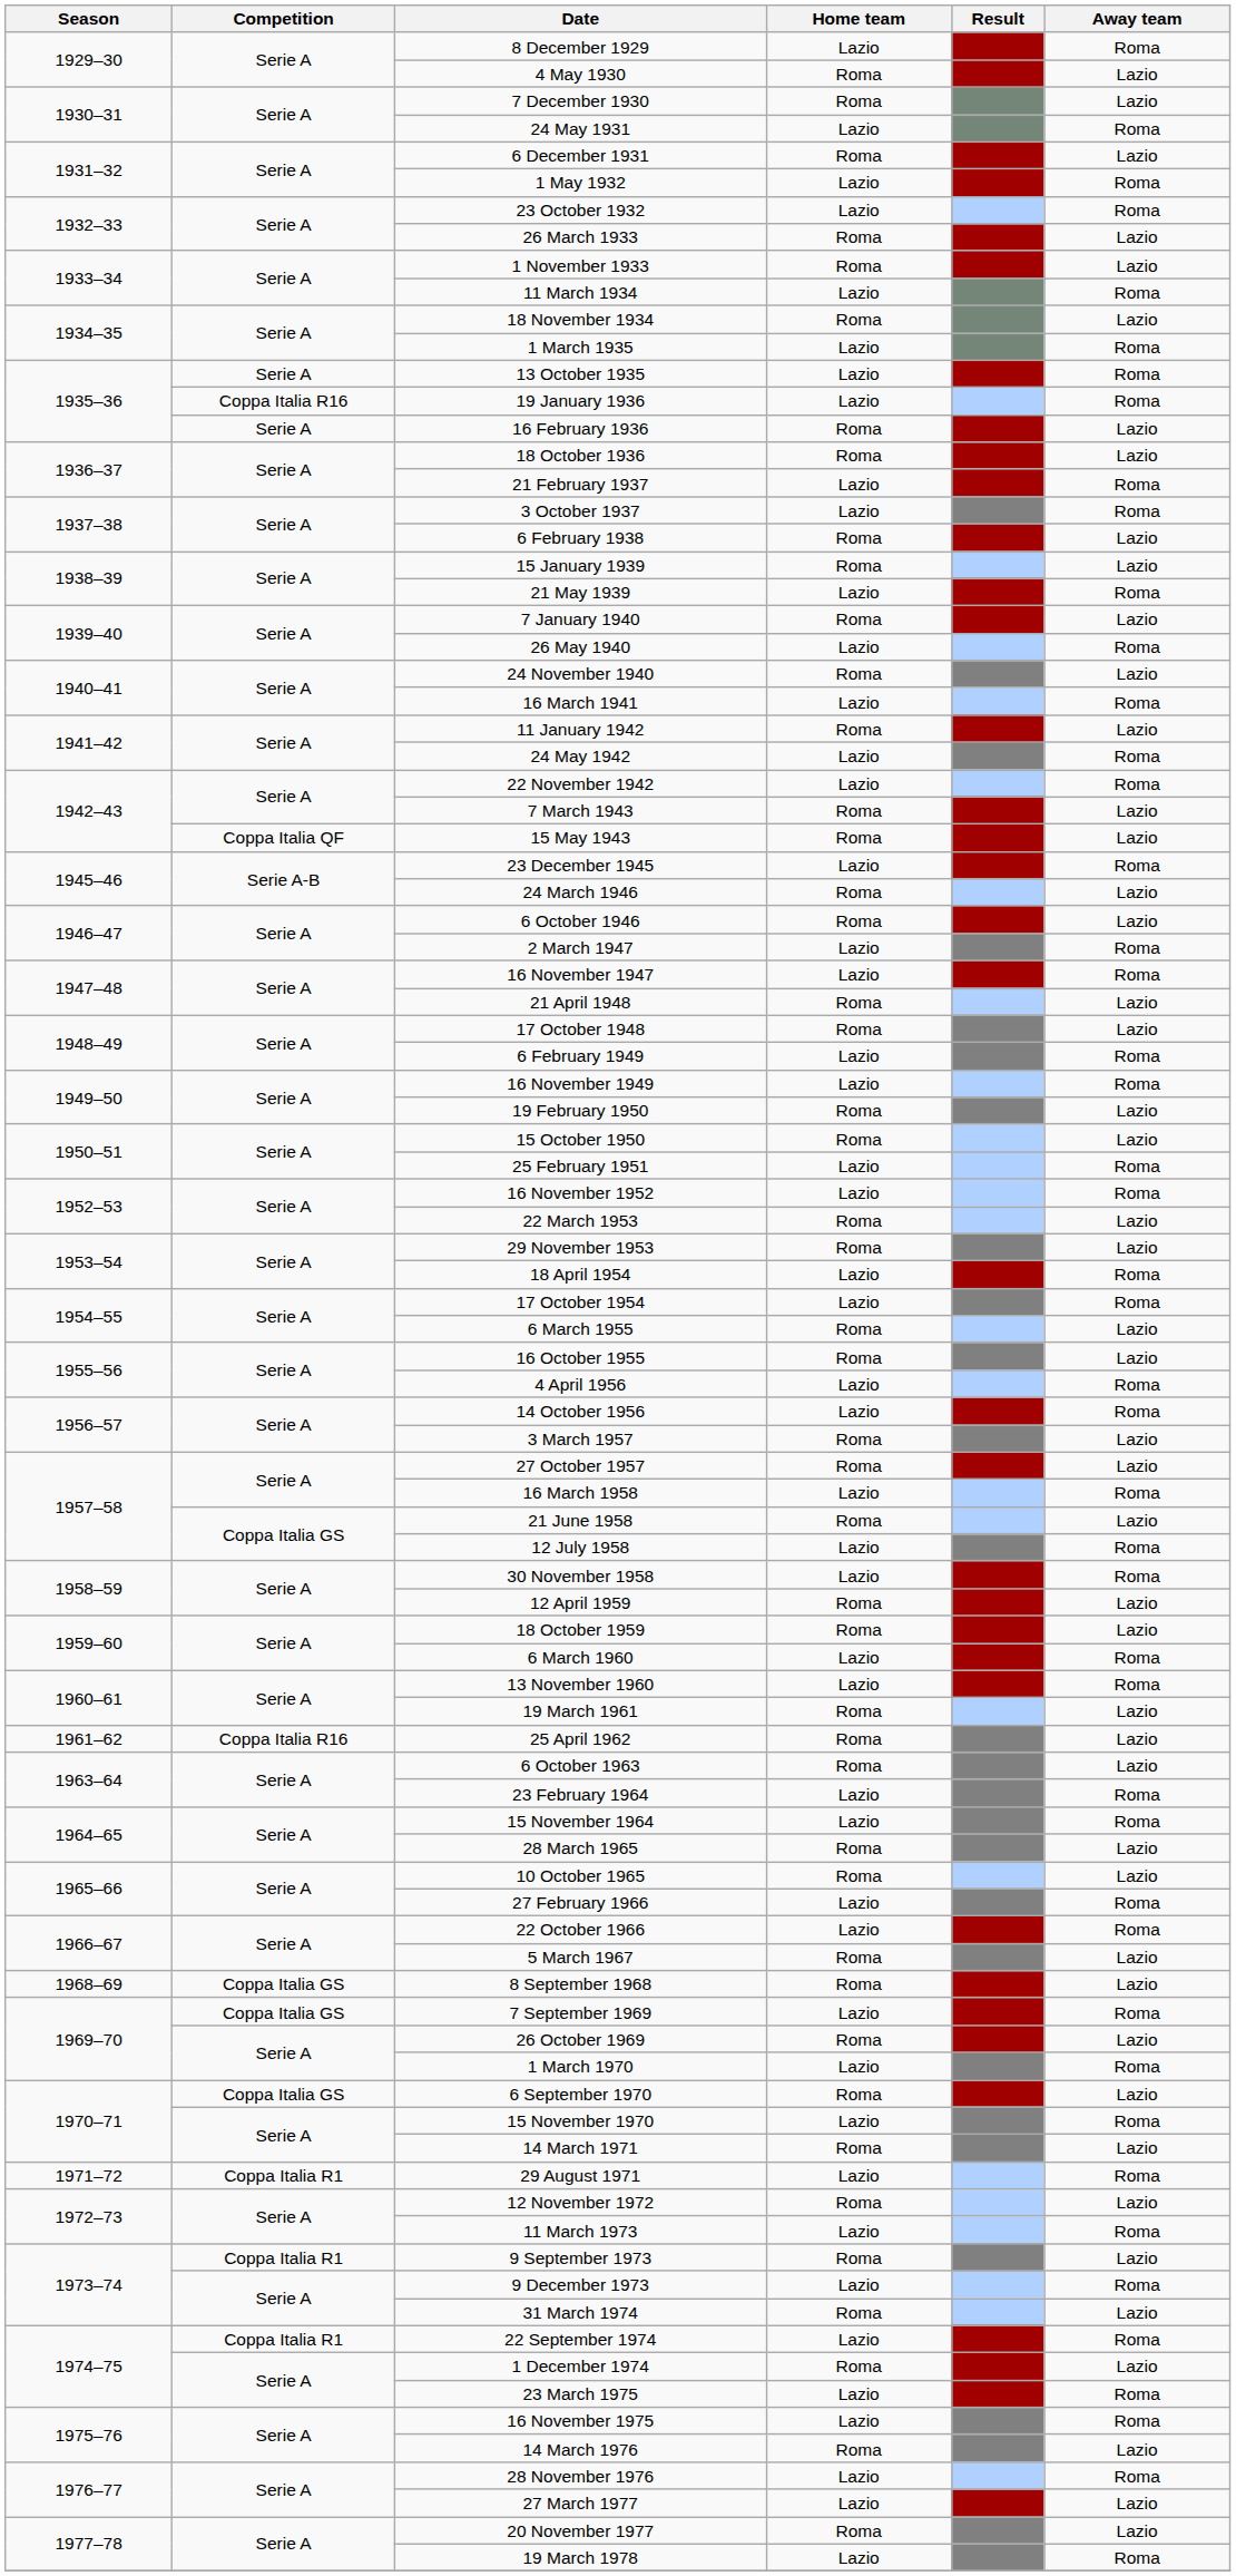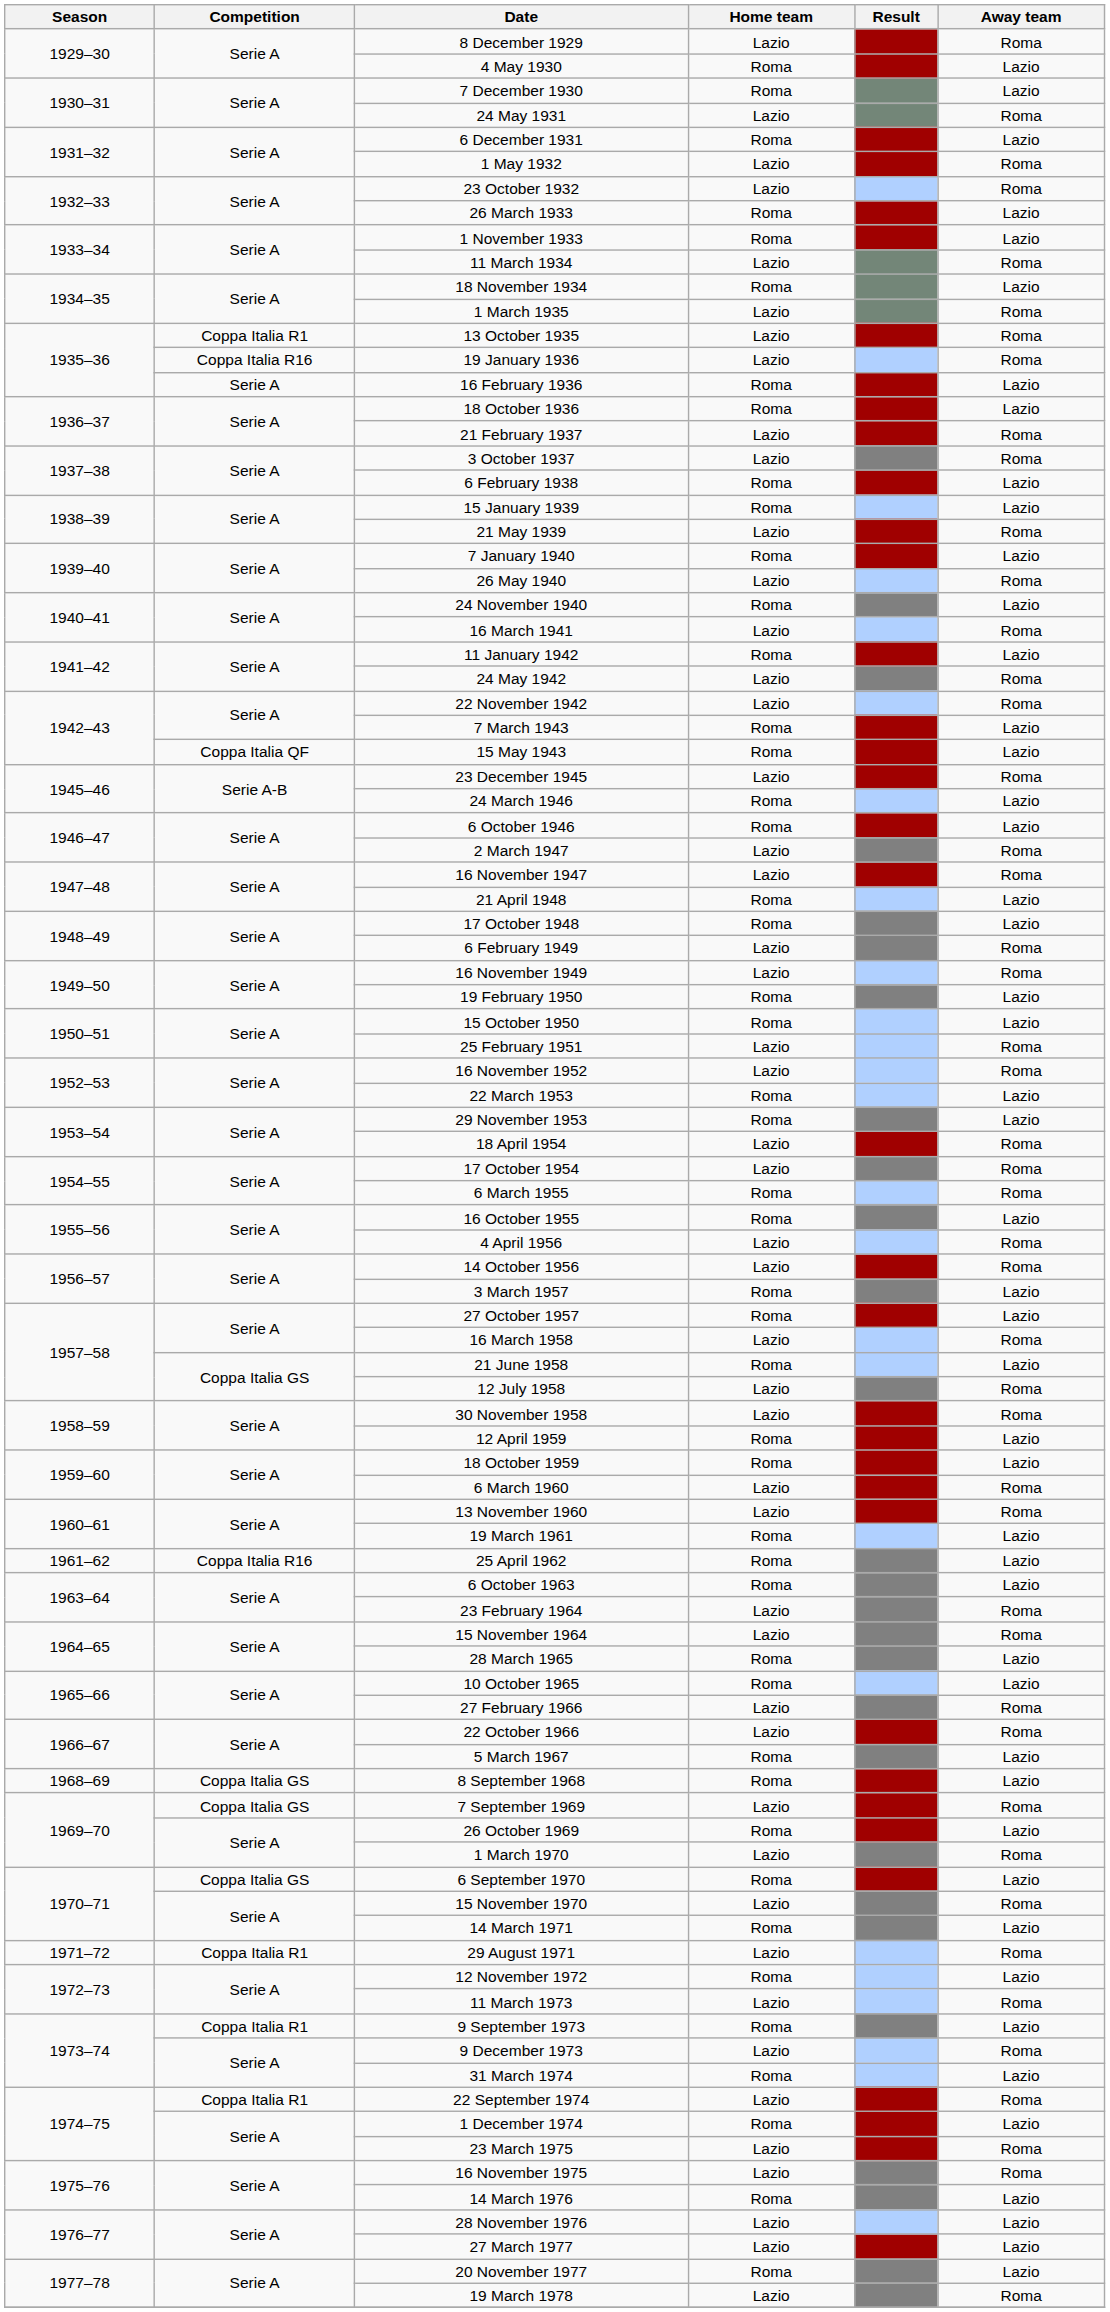13 October 1935 | Competition: Serie A -> Coppa Italia R1
6 March 1955 | Away team: Lazio -> Roma
28 November 1976 | Away team: Roma -> Lazio
